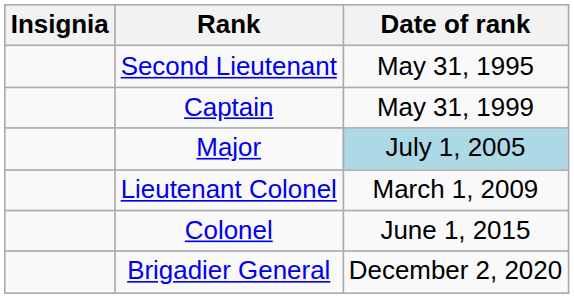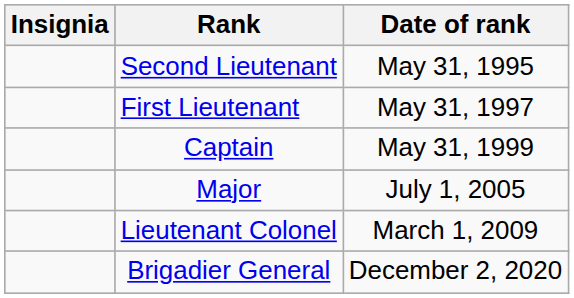+ row: First Lieutenant | May 31, 1997
Major | Date of rank: lightblue background -> no background
- row: Colonel | June 1, 2015
